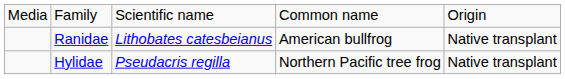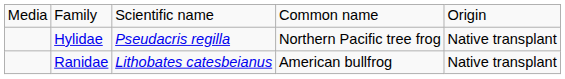rows swapped: Ranidae <-> Hylidae
